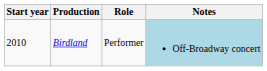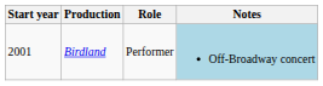Birdland | Start year: 2010 -> 2001
